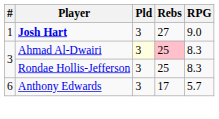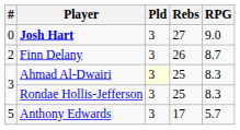Josh Hart | #: 1 -> 0
+ row: 2 | Finn Delany | 3 | 26 | 8.7
Ahmad Al-Dwairi | Rebs: pink background -> no background
Anthony Edwards | #: 6 -> 5
